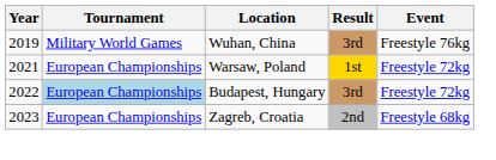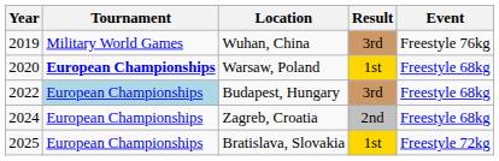Warsaw, Poland | Year: 2021 -> 2020
Warsaw, Poland | Tournament: normal -> bold
Warsaw, Poland | Event: Freestyle 72kg -> Freestyle 68kg
Budapest, Hungary | Event: Freestyle 72kg -> Freestyle 68kg
Zagreb, Croatia | Year: 2023 -> 2024
+ row: 2025 | European Championships | Bratislava, Slovakia | 1st | Freestyle 72kg
